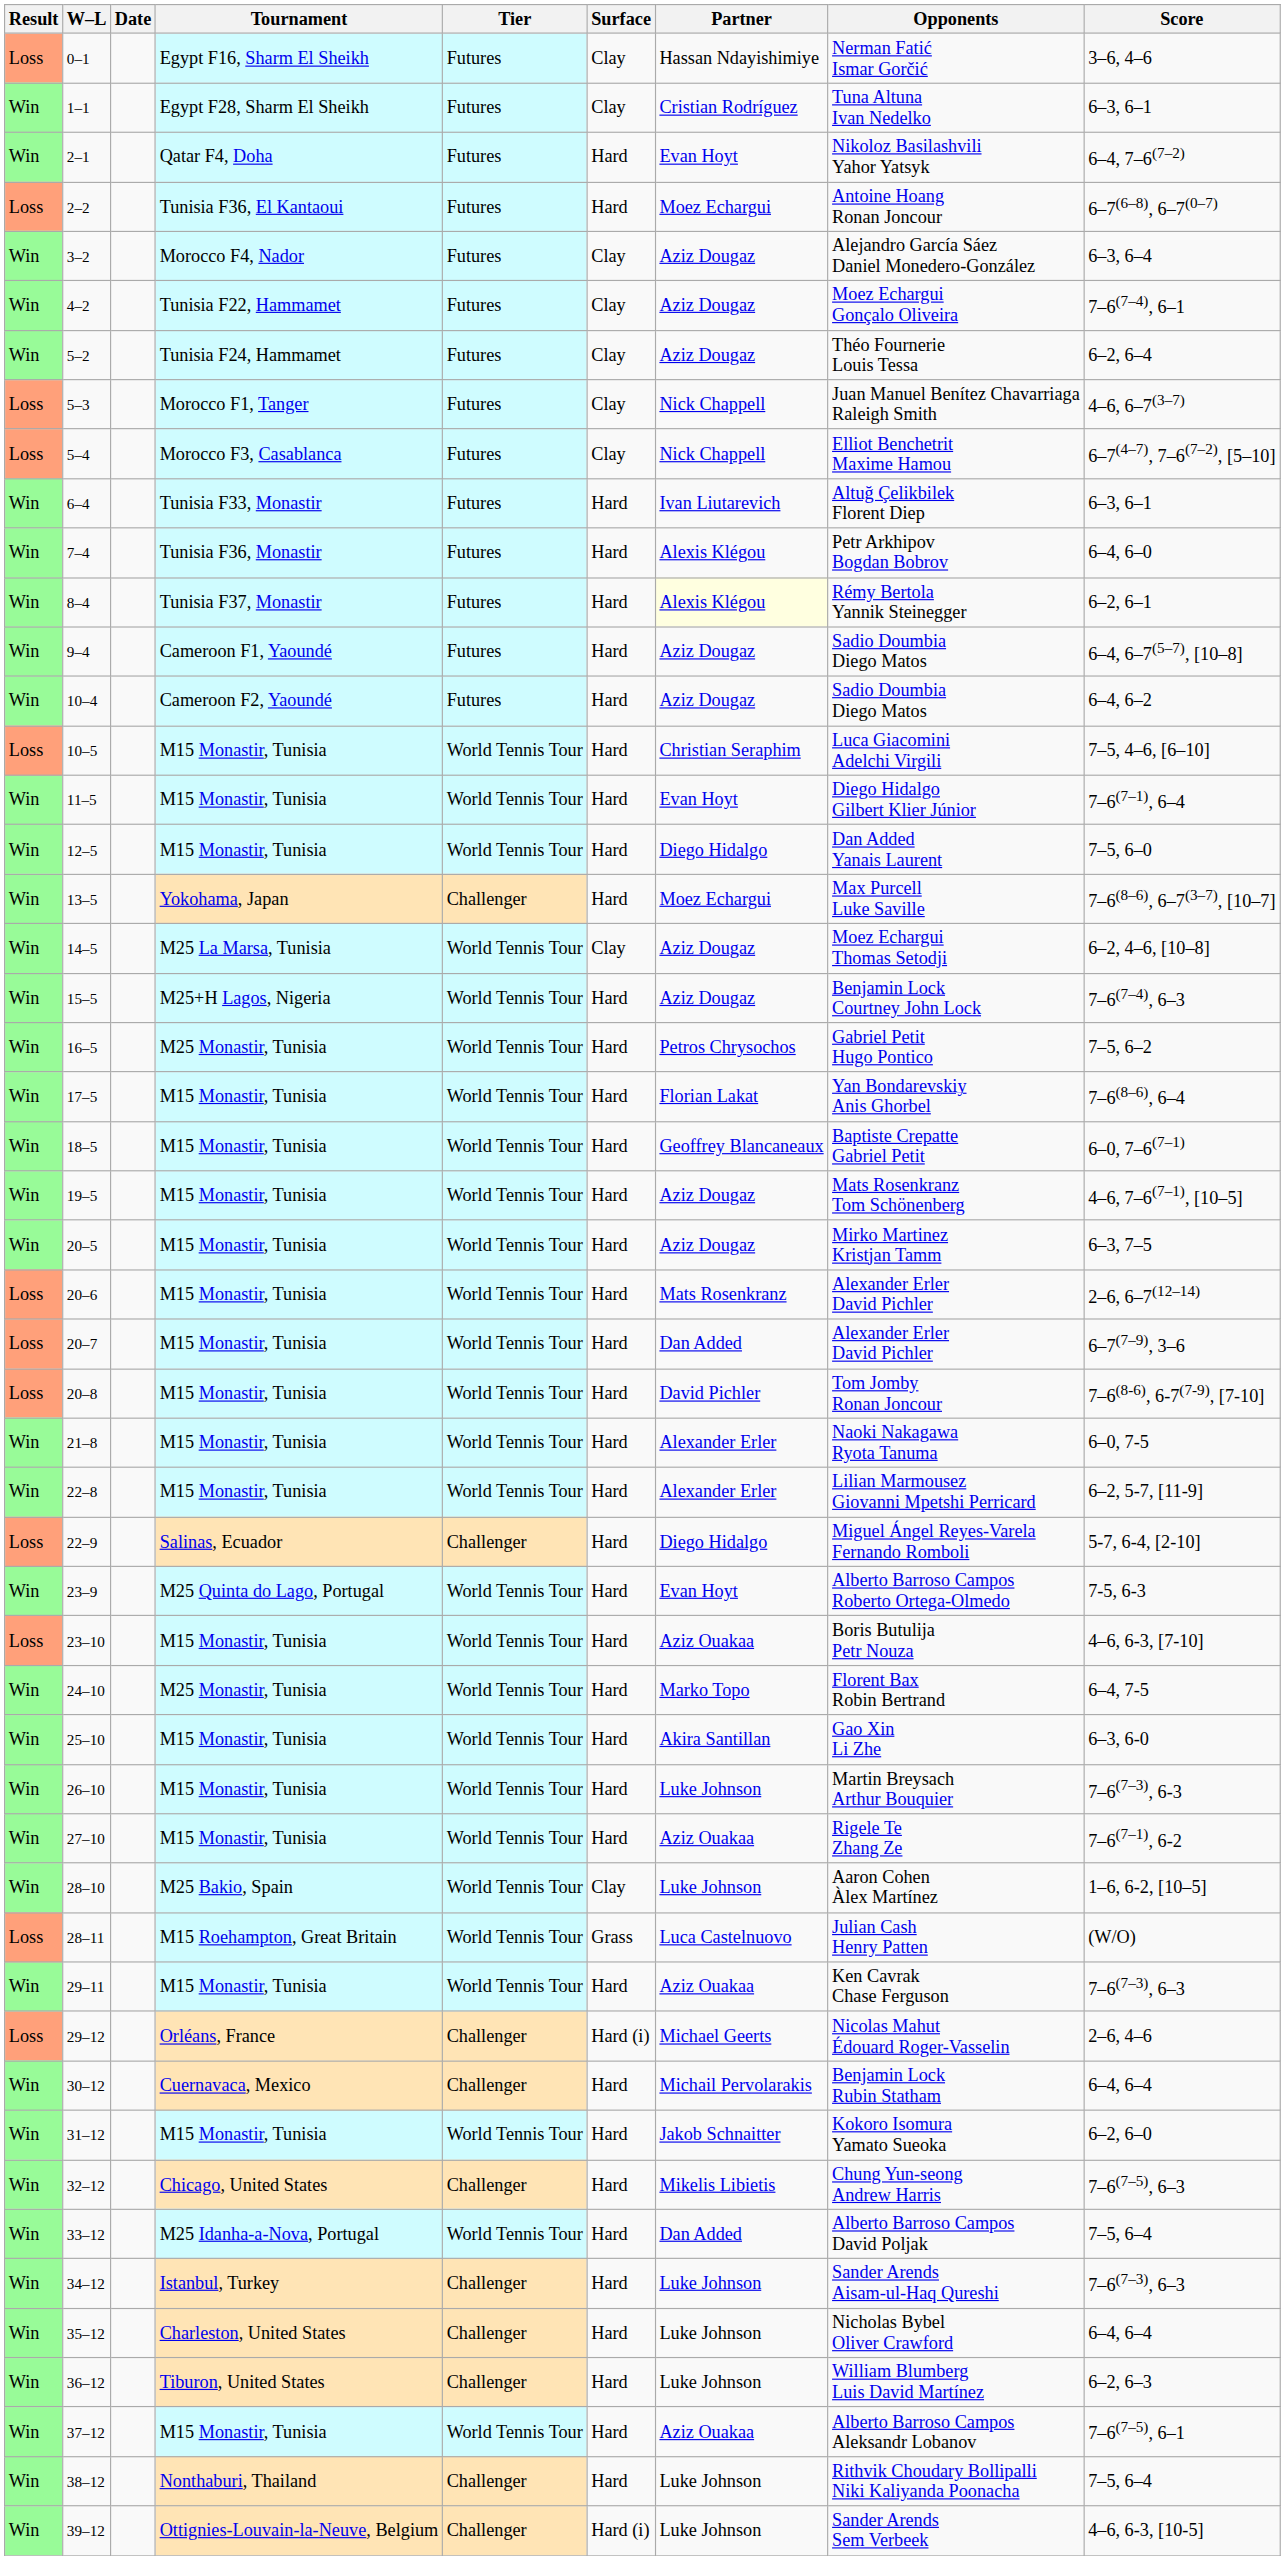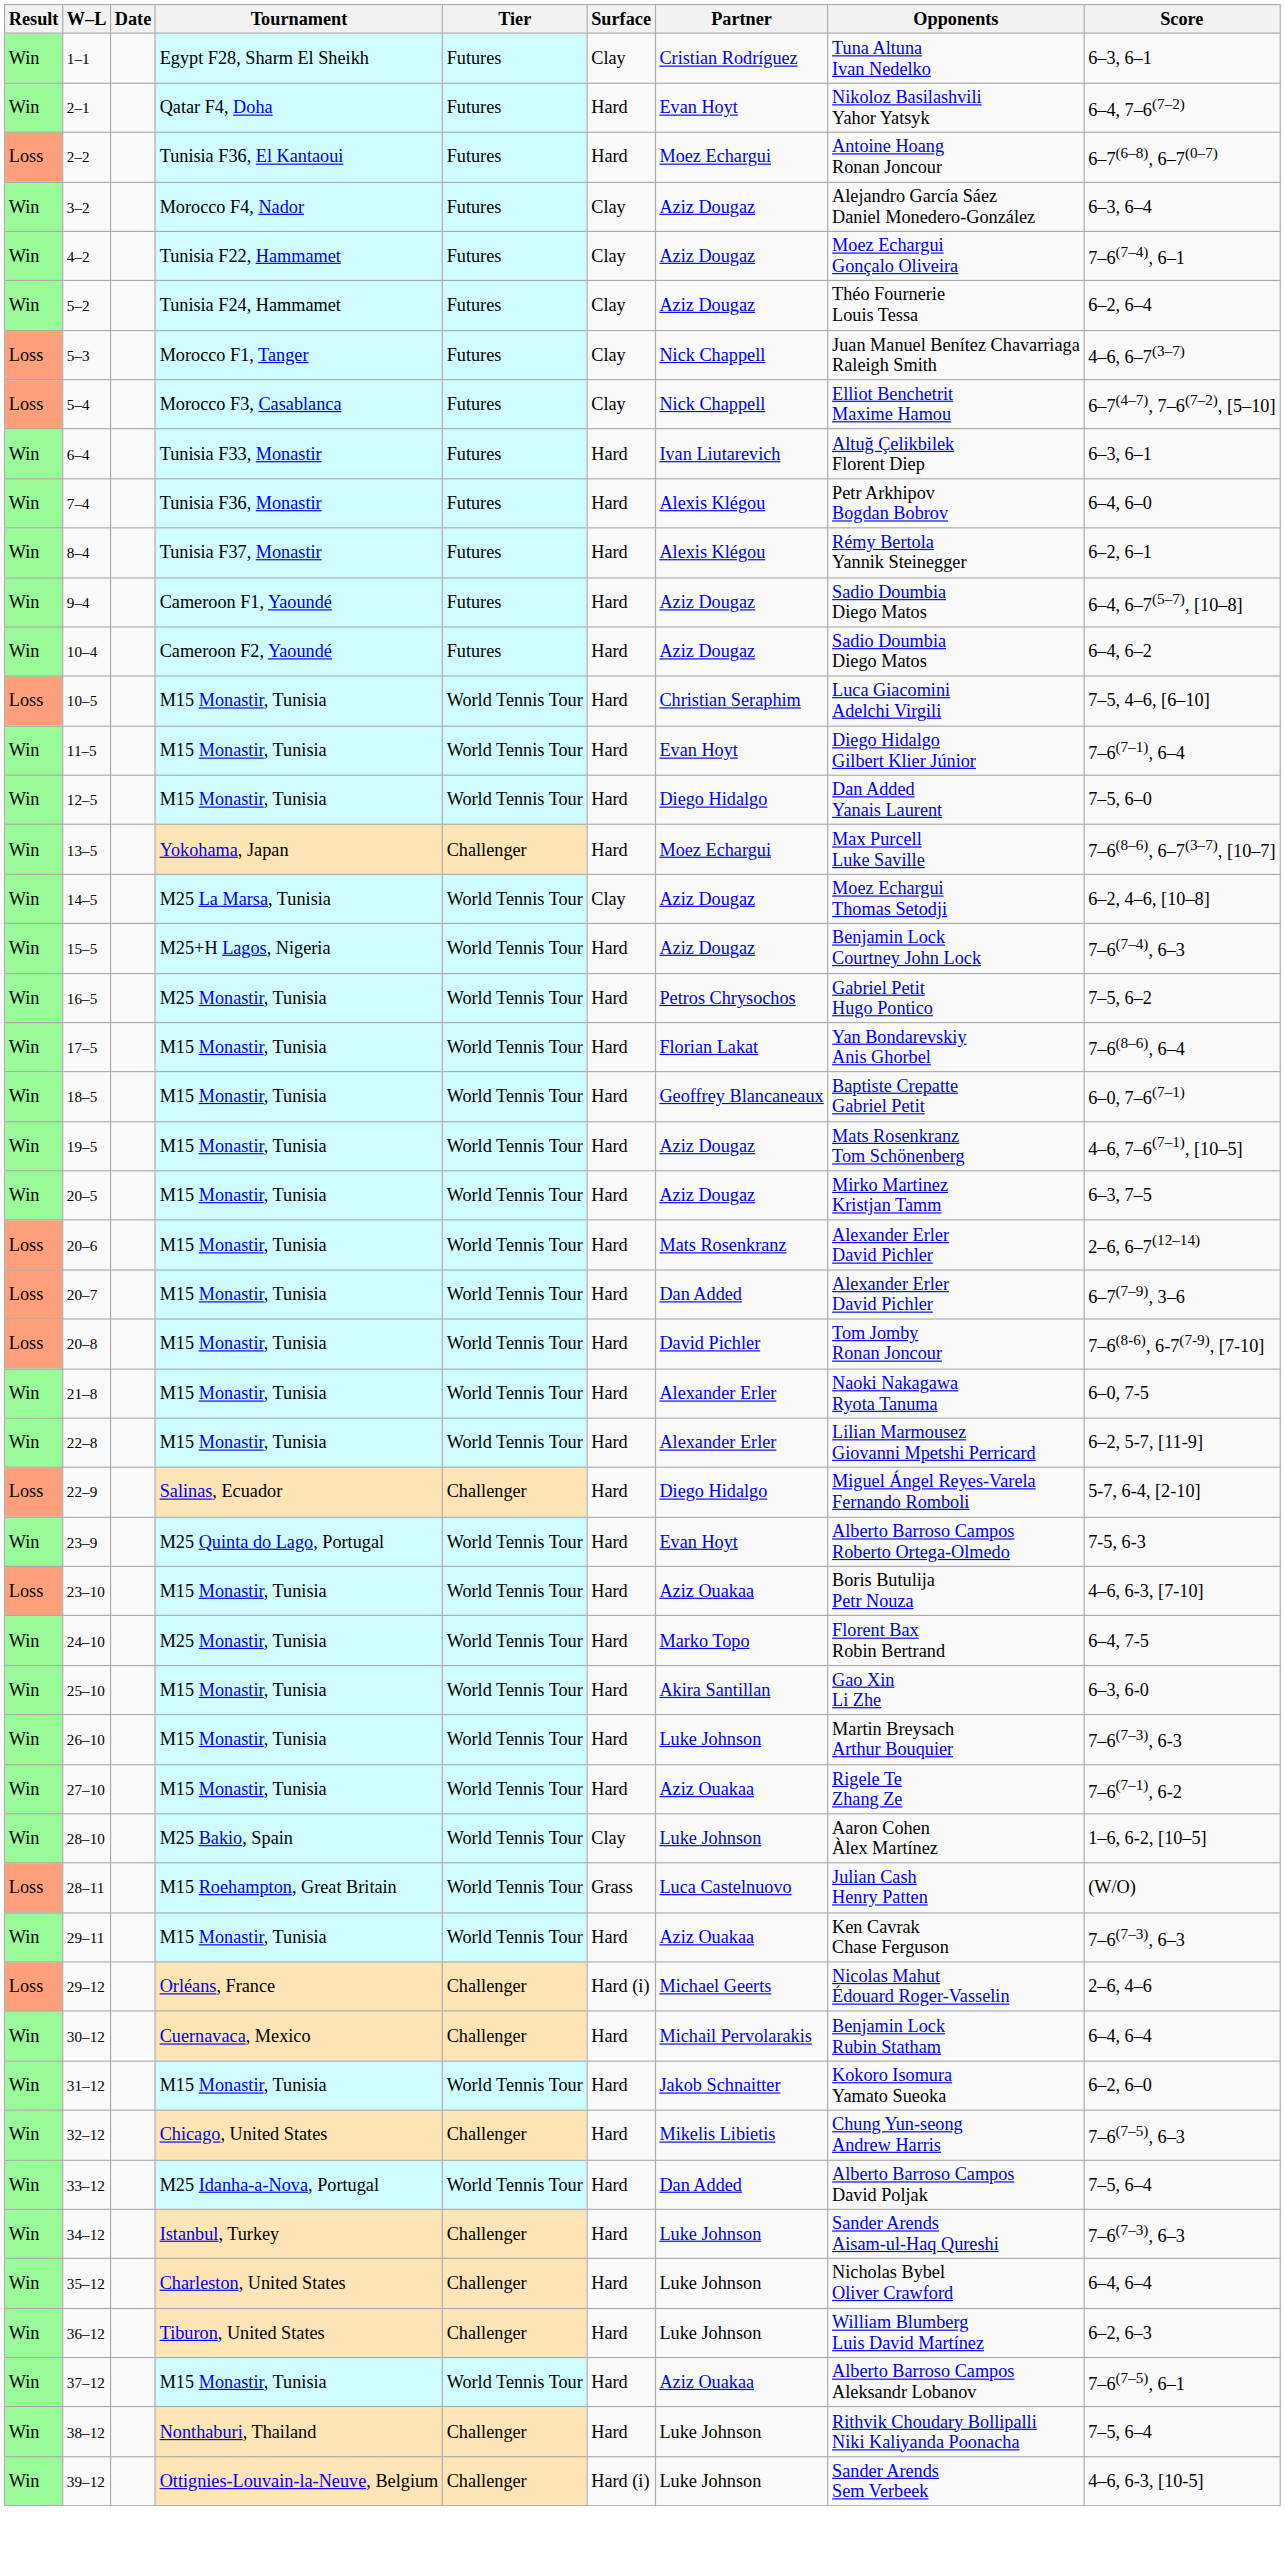- row: Loss | 0–1 | Egypt F16, Sharm El Sheikh | Futures | Clay | Hassan Ndayishimiye | Nerman Fatić Ismar Gorčić | 3–6, 4–6
8–4 | Partner: lightyellow background -> no background
